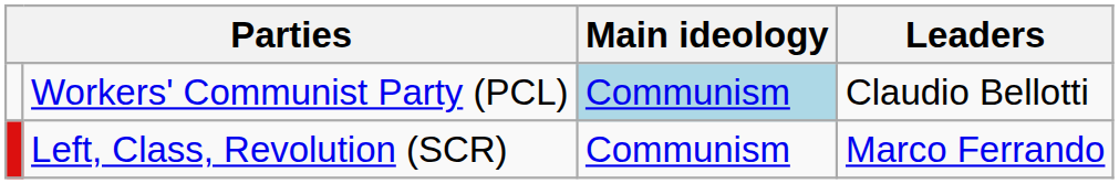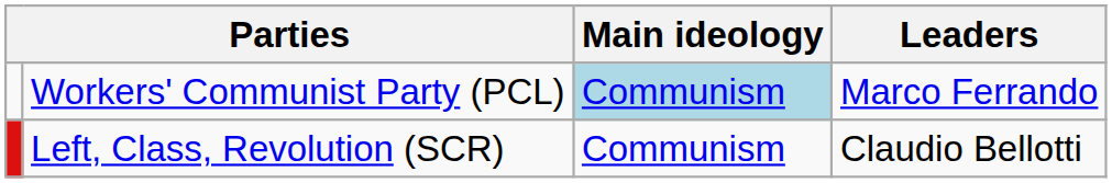Workers' Communist Party (PCL) | Leaders: Claudio Bellotti -> Marco Ferrando
Left, Class, Revolution (SCR) | Leaders: Marco Ferrando -> Claudio Bellotti
